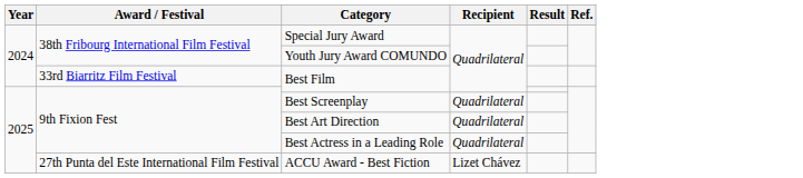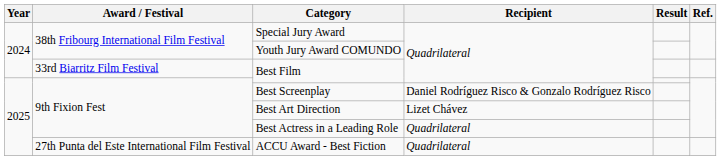Best Screenplay | Recipient: Quadrilateral -> Daniel Rodríguez Risco & Gonzalo Rodríguez Risco
Best Art Direction | Recipient: Quadrilateral -> Lizet Chávez
ACCU Award - Best Fiction | Recipient: Lizet Chávez -> Quadrilateral
